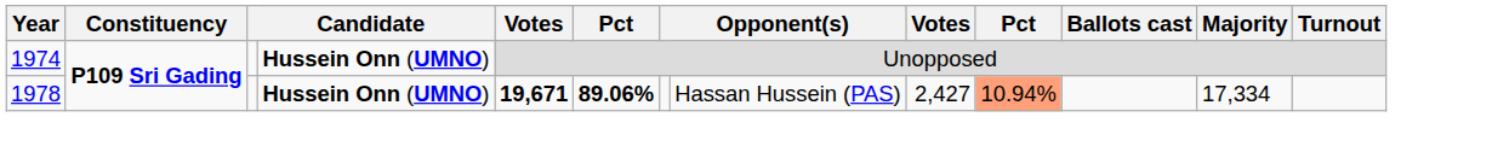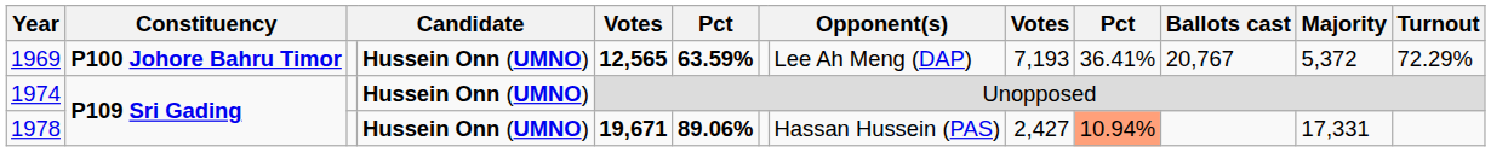+ row: 1969 | P100 Johore Bahru Timor | Hussein Onn (UMNO) | 12,565 | 63.59% | Lee Ah Meng (DAP) | 7,193 | 36.41% | 20,767 | 5,372 | 72.29%
1978 | Majority: 17,334 -> 17,331
